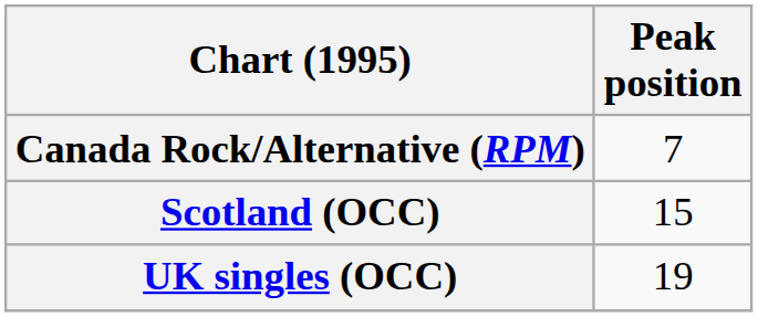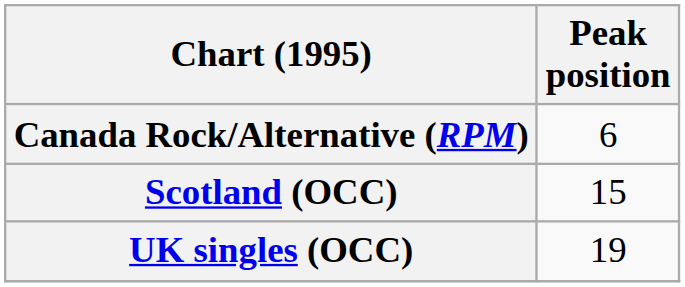Canada Rock/Alternative (RPM) | Peak position: 7 -> 6
